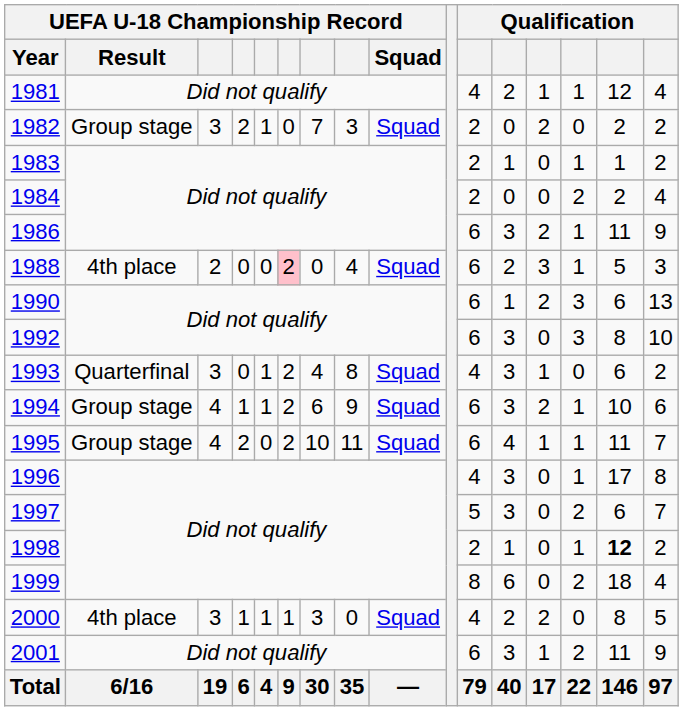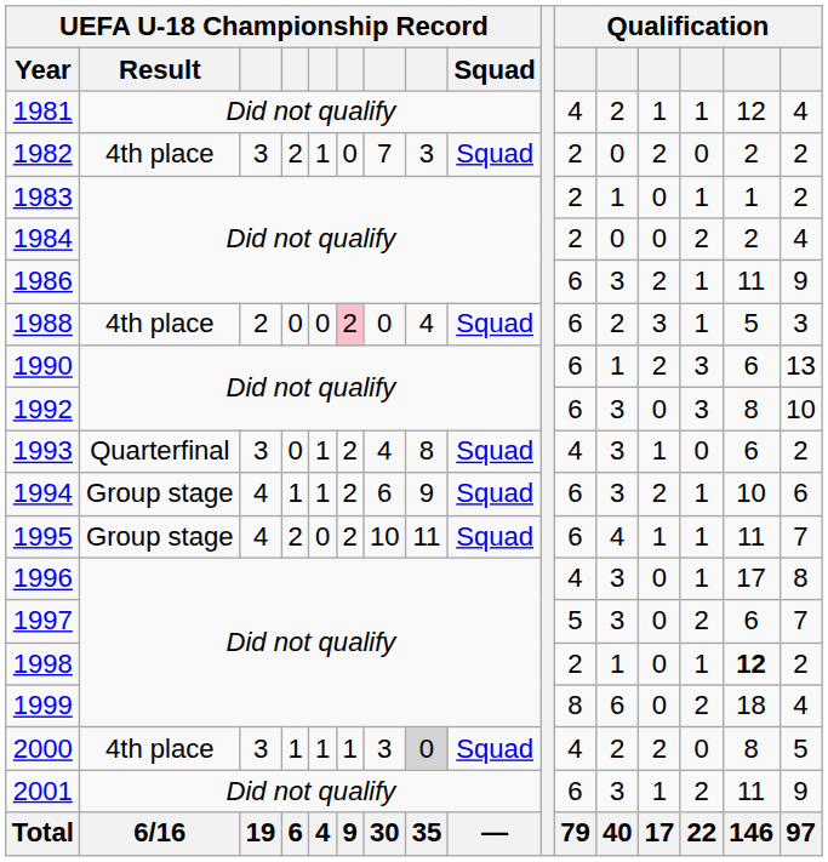1982 | UEFA U-18 Championship Record / Result: Group stage -> 4th place
2000 | column 8: no background -> lightgrey background
